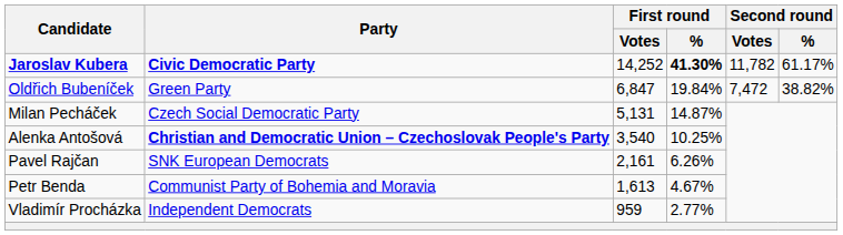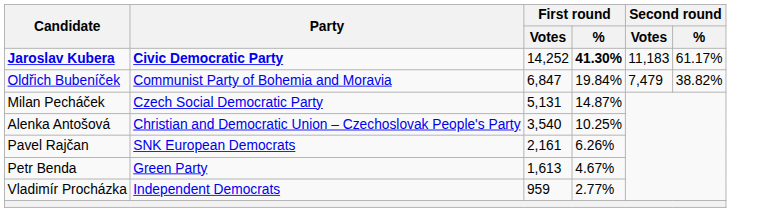Jaroslav Kubera | Second round / Votes: 11,782 -> 11,183
Oldřich Bubeníček | Party: Green Party -> Communist Party of Bohemia and Moravia
Oldřich Bubeníček | Second round / Votes: 7,472 -> 7,479
Alenka Antošová | Party: bold -> normal
Petr Benda | Party: Communist Party of Bohemia and Moravia -> Green Party
